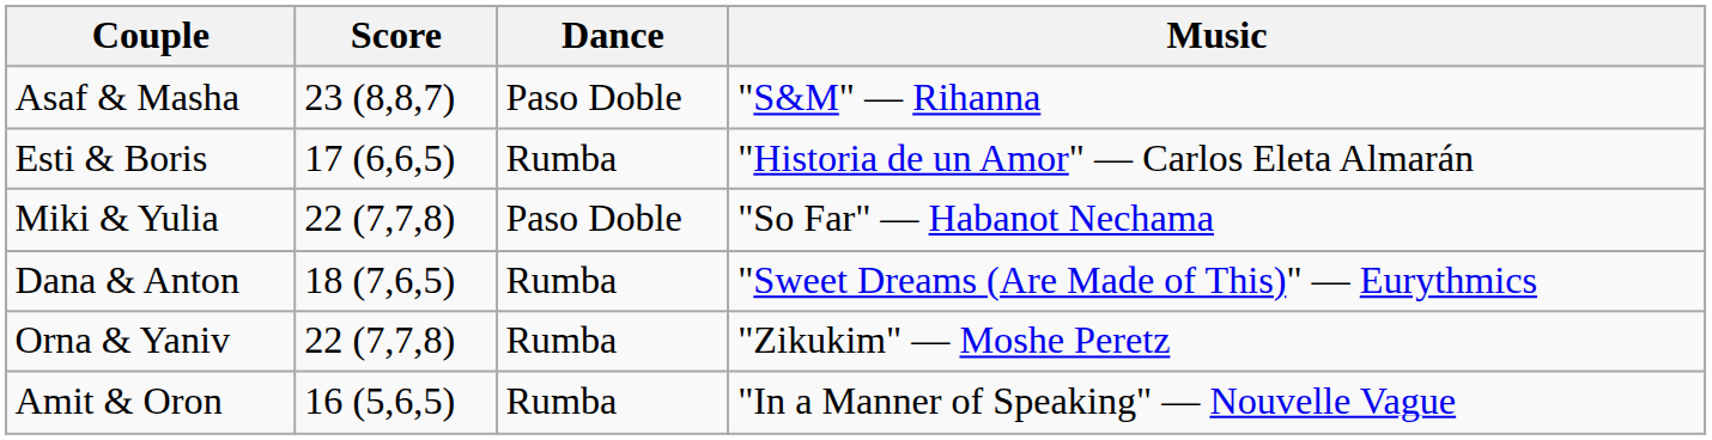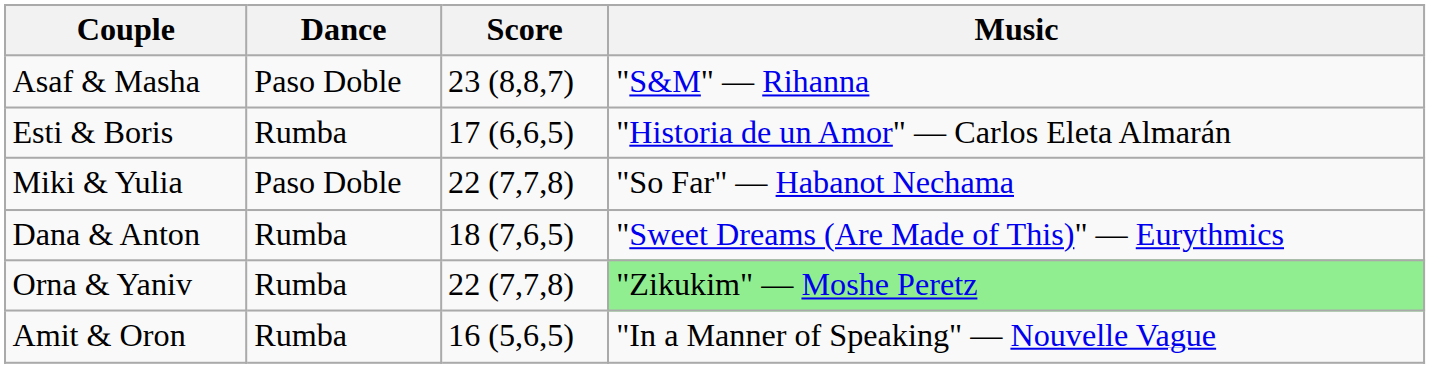columns swapped: Score <-> Dance
Orna & Yaniv | Music: no background -> lightgreen background
